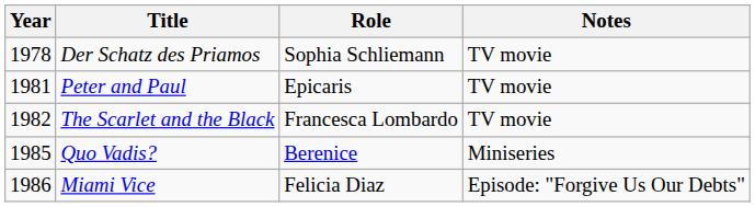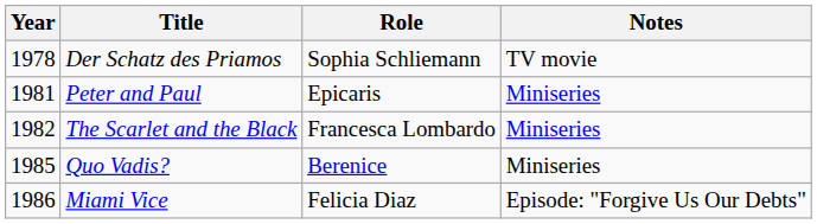Peter and Paul | Notes: TV movie -> Miniseries
The Scarlet and the Black | Notes: TV movie -> Miniseries
